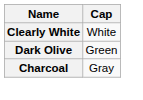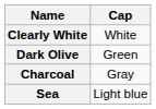+ row: Sea | Light blue
